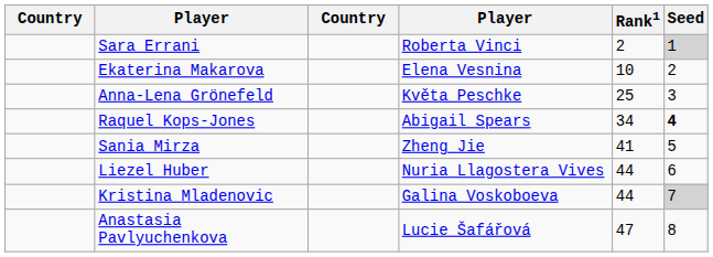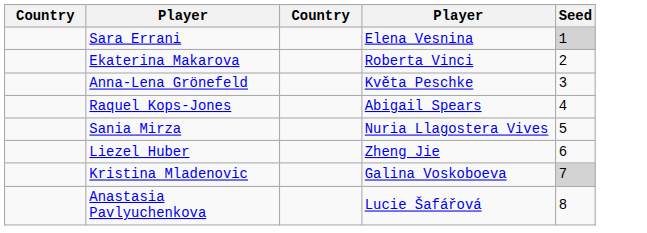- column: Rank1 | 2 | 10 | 25 | 34 | 41 | 44 | 44 | 47
Sara Errani | column 4: Roberta Vinci -> Elena Vesnina
Ekaterina Makarova | column 4: Elena Vesnina -> Roberta Vinci
Raquel Kops-Jones | Seed: bold -> normal
Sania Mirza | column 4: Zheng Jie -> Nuria Llagostera Vives
Liezel Huber | column 4: Nuria Llagostera Vives -> Zheng Jie
